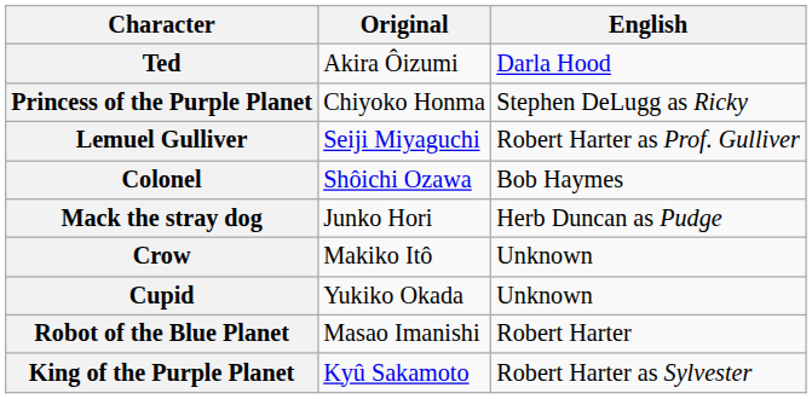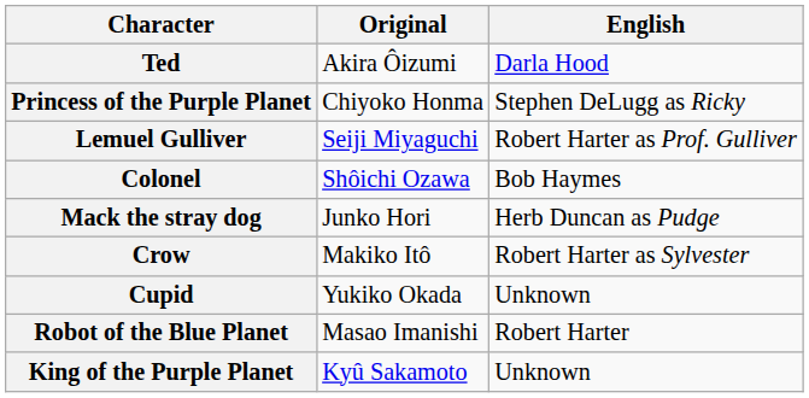Crow | English: Unknown -> Robert Harter as Sylvester
King of the Purple Planet | English: Robert Harter as Sylvester -> Unknown
